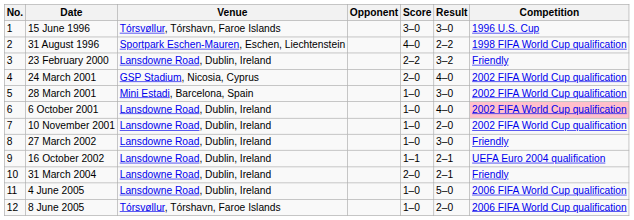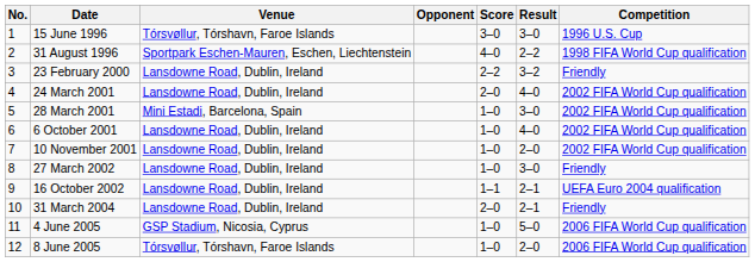24 March 2001 | Venue: GSP Stadium, Nicosia, Cyprus -> Lansdowne Road, Dublin, Ireland
6 October 2001 | Competition: pink background -> no background
4 June 2005 | Venue: Lansdowne Road, Dublin, Ireland -> GSP Stadium, Nicosia, Cyprus
